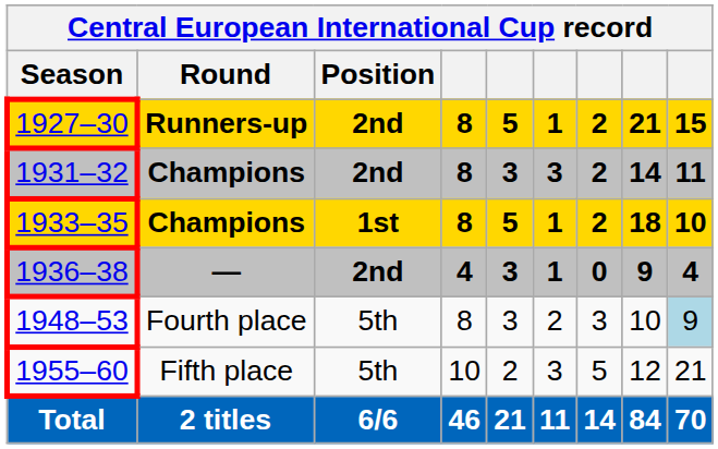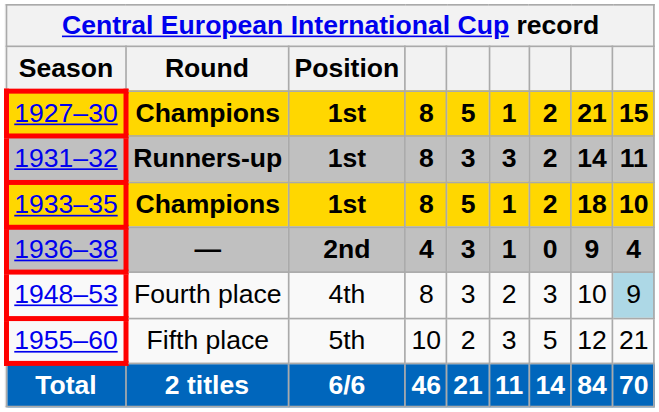1927–30 | Round: Runners-up -> Champions
1927–30 | Position: 2nd -> 1st
1931–32 | Round: Champions -> Runners-up
1931–32 | Position: 2nd -> 1st
1948–53 | Position: 5th -> 4th
